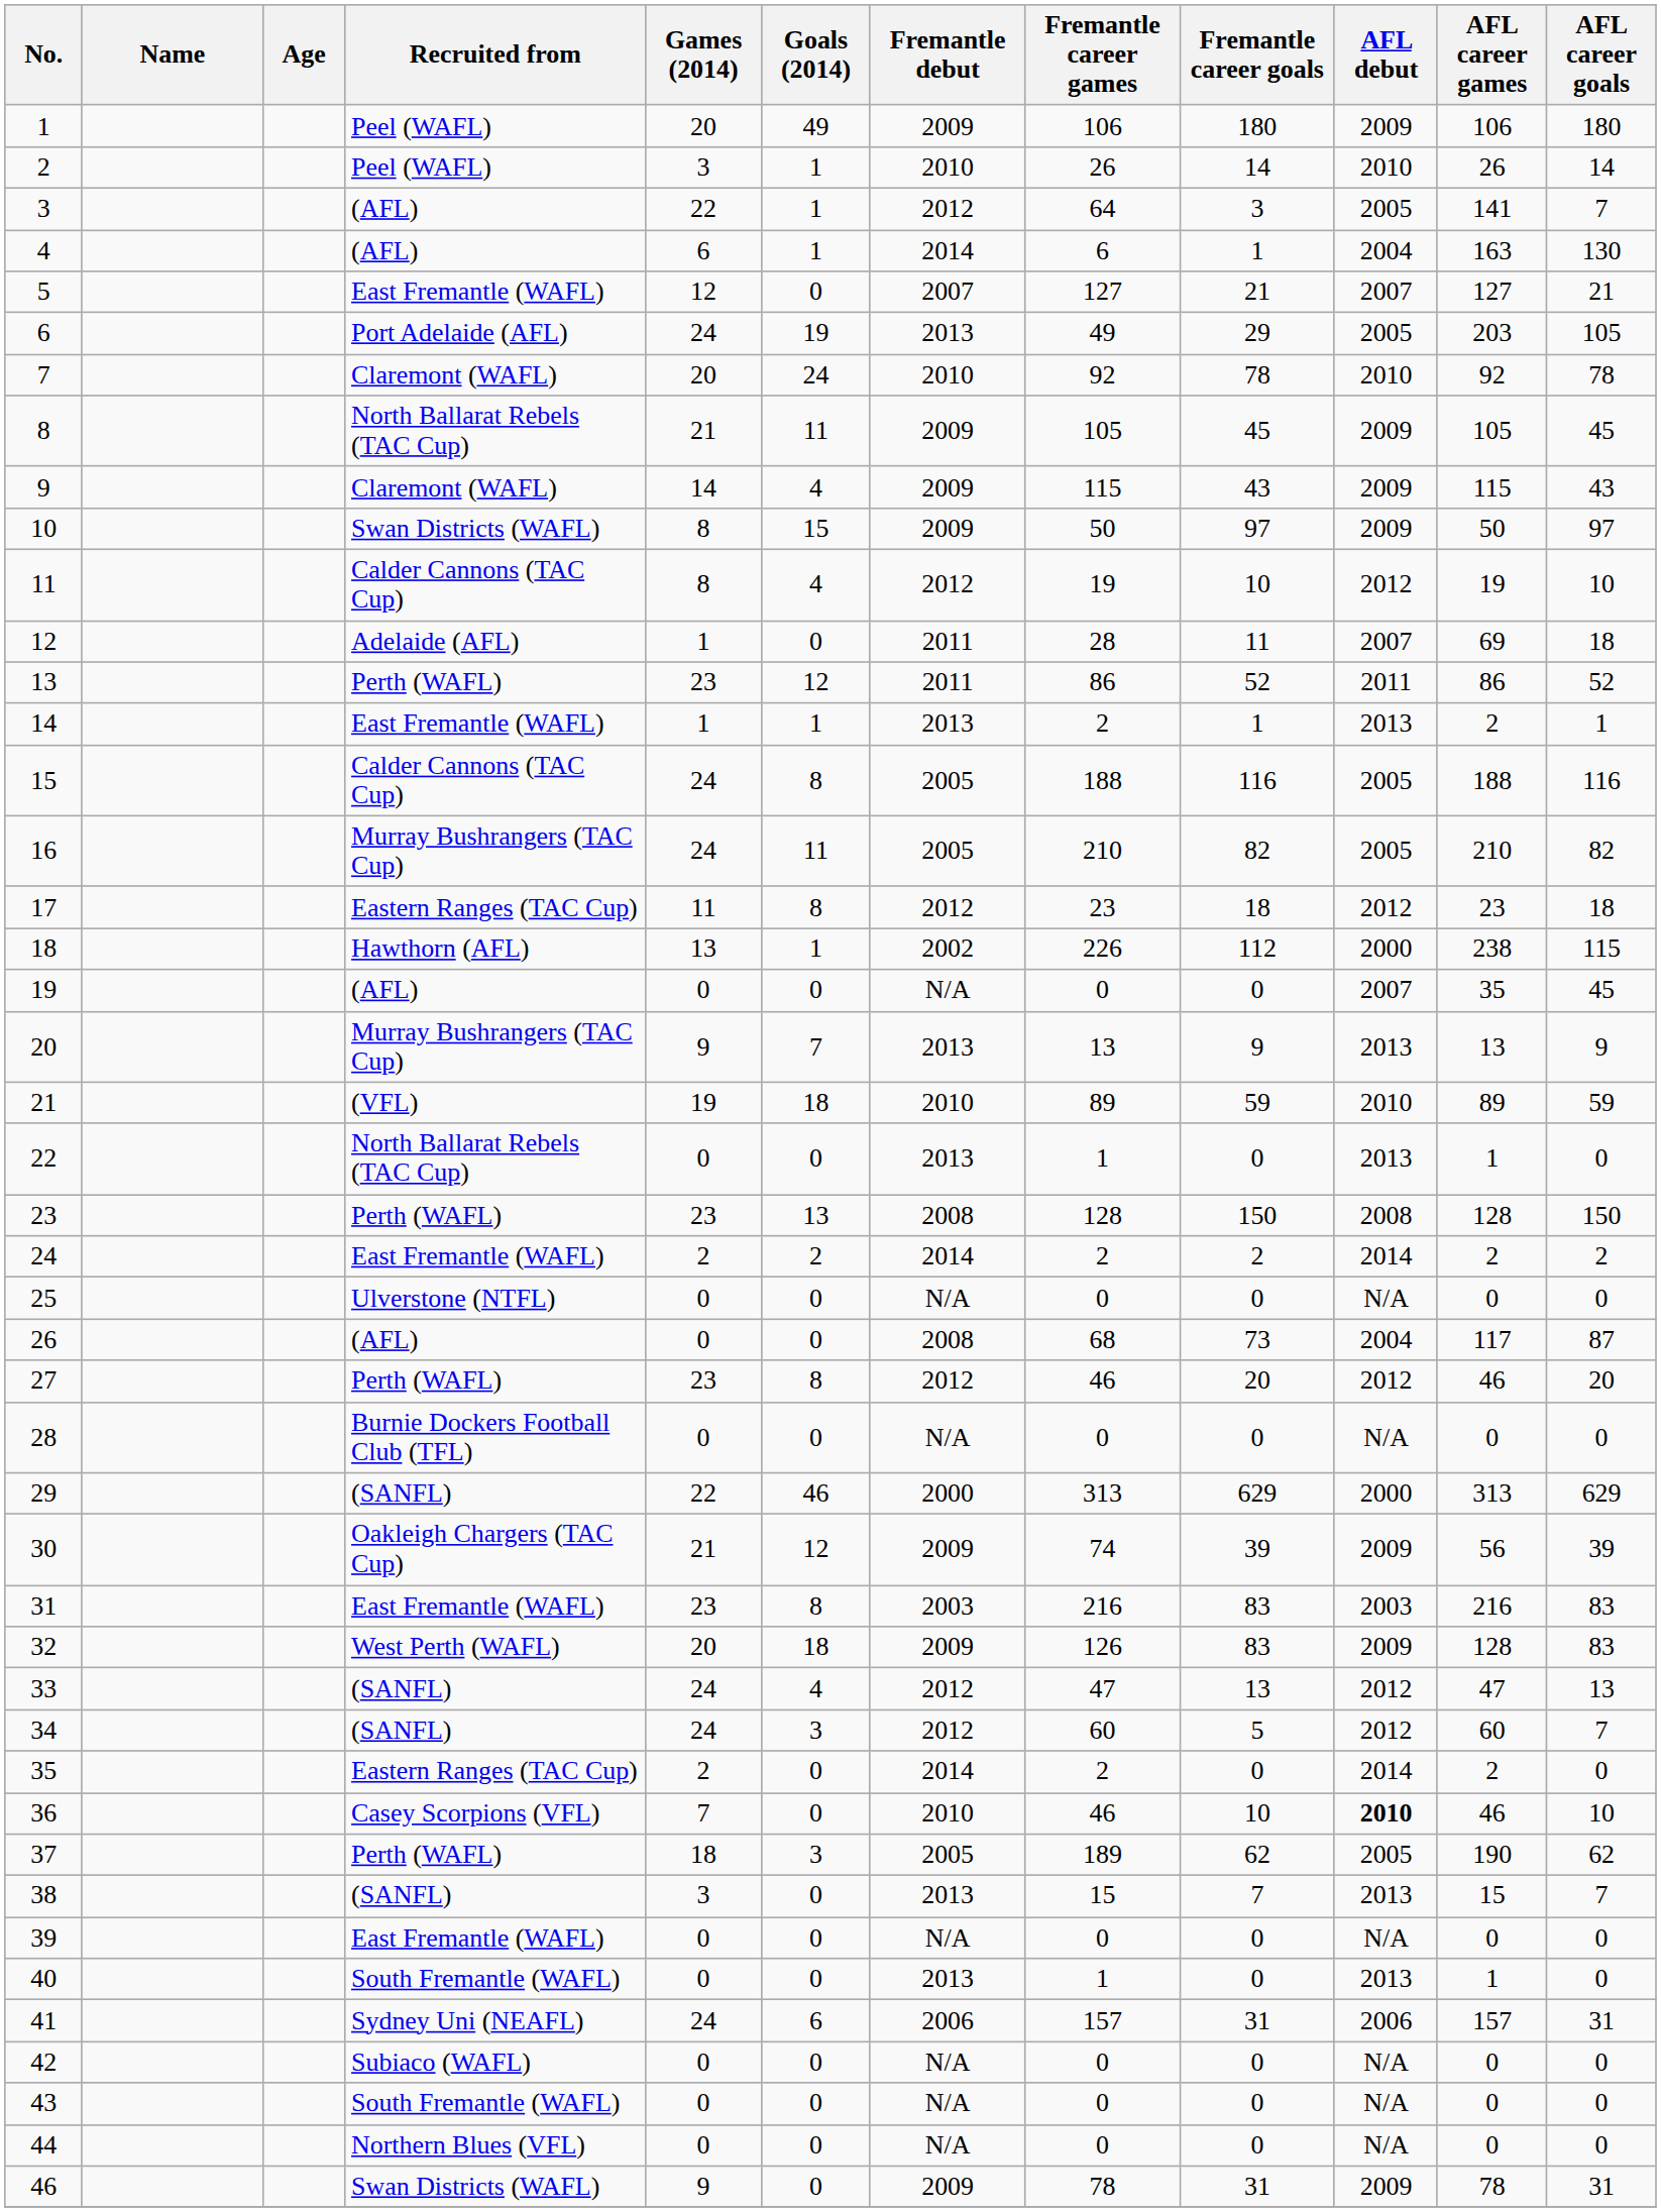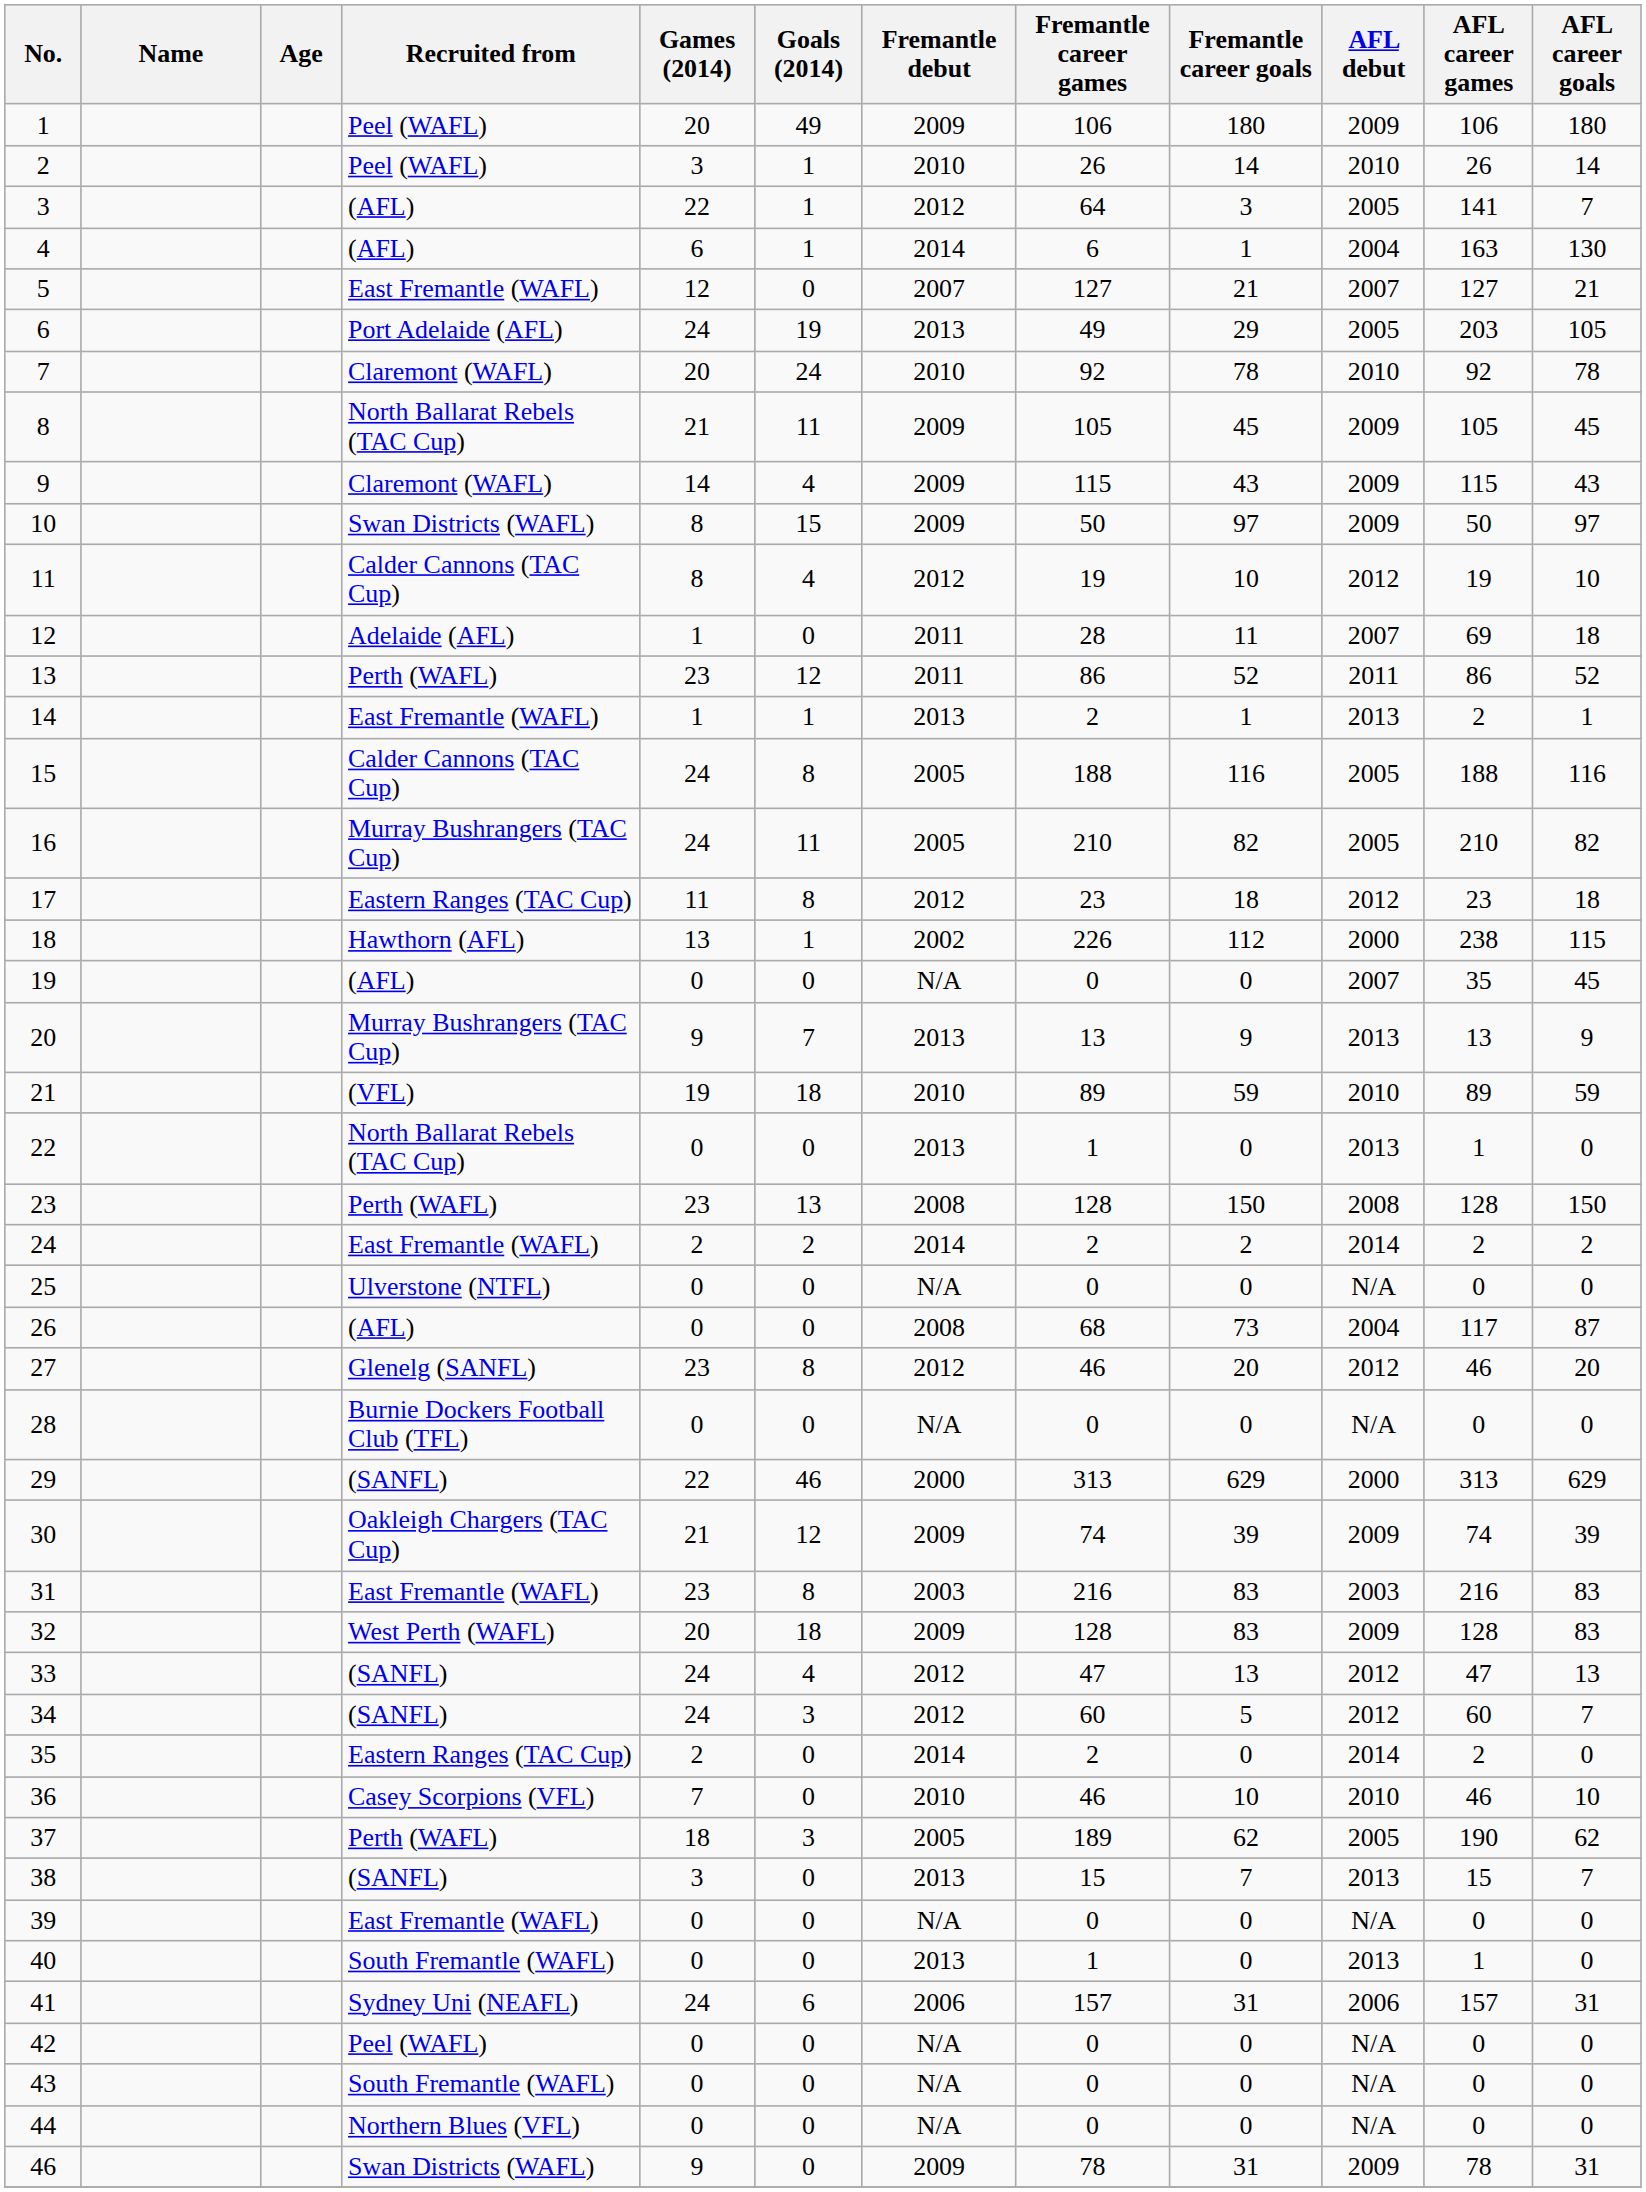27 | Recruited from: Perth (WAFL) -> Glenelg (SANFL)
30 | AFL career games: 56 -> 74
32 | Fremantle career games: 126 -> 128
36 | AFL debut: bold -> normal
42 | Recruited from: Subiaco (WAFL) -> Peel (WAFL)
